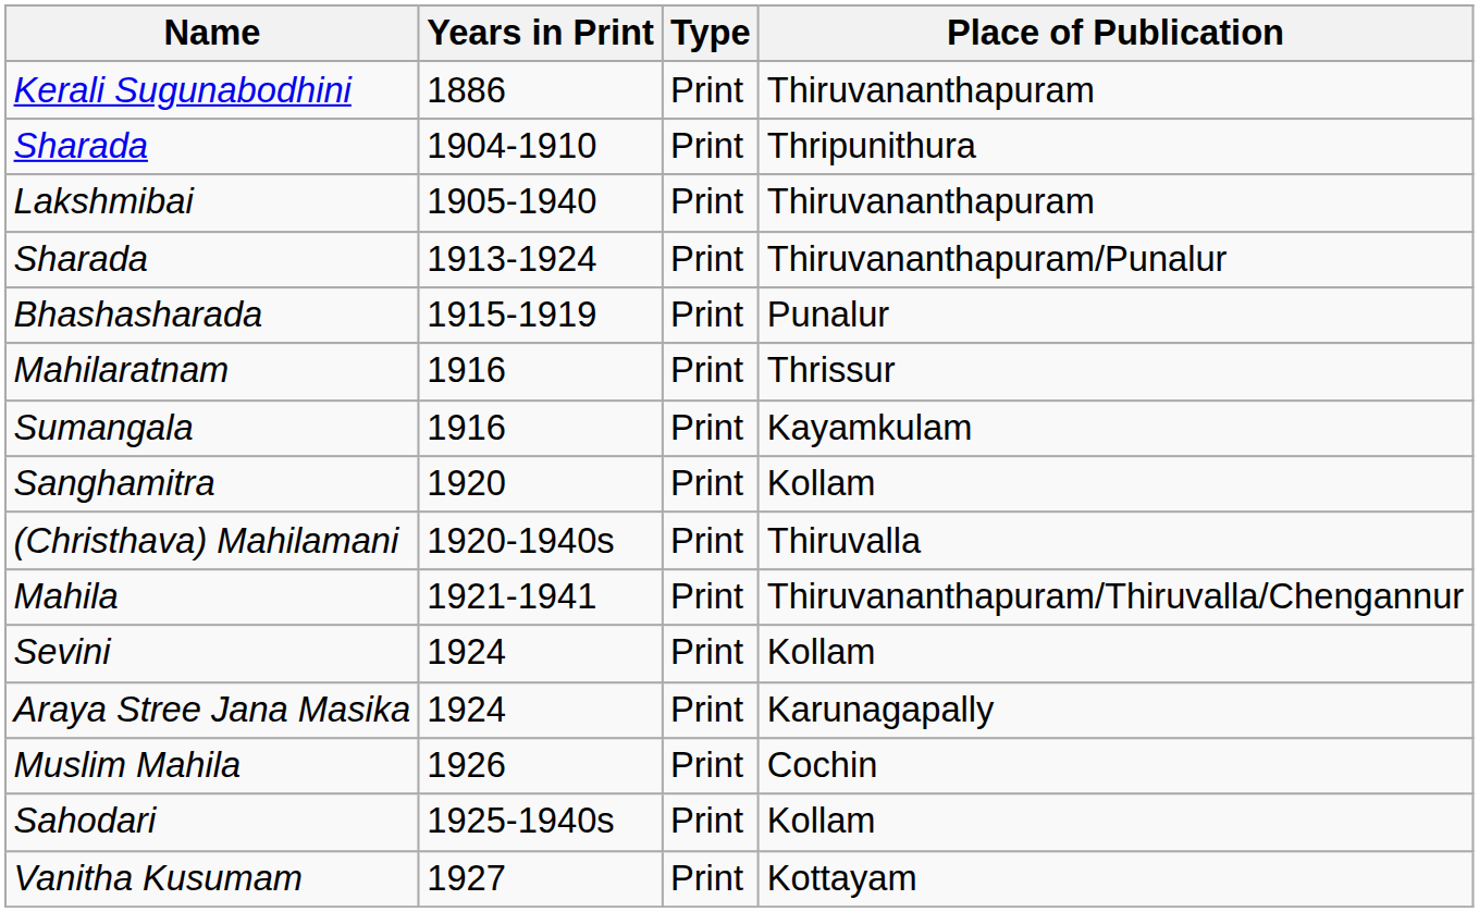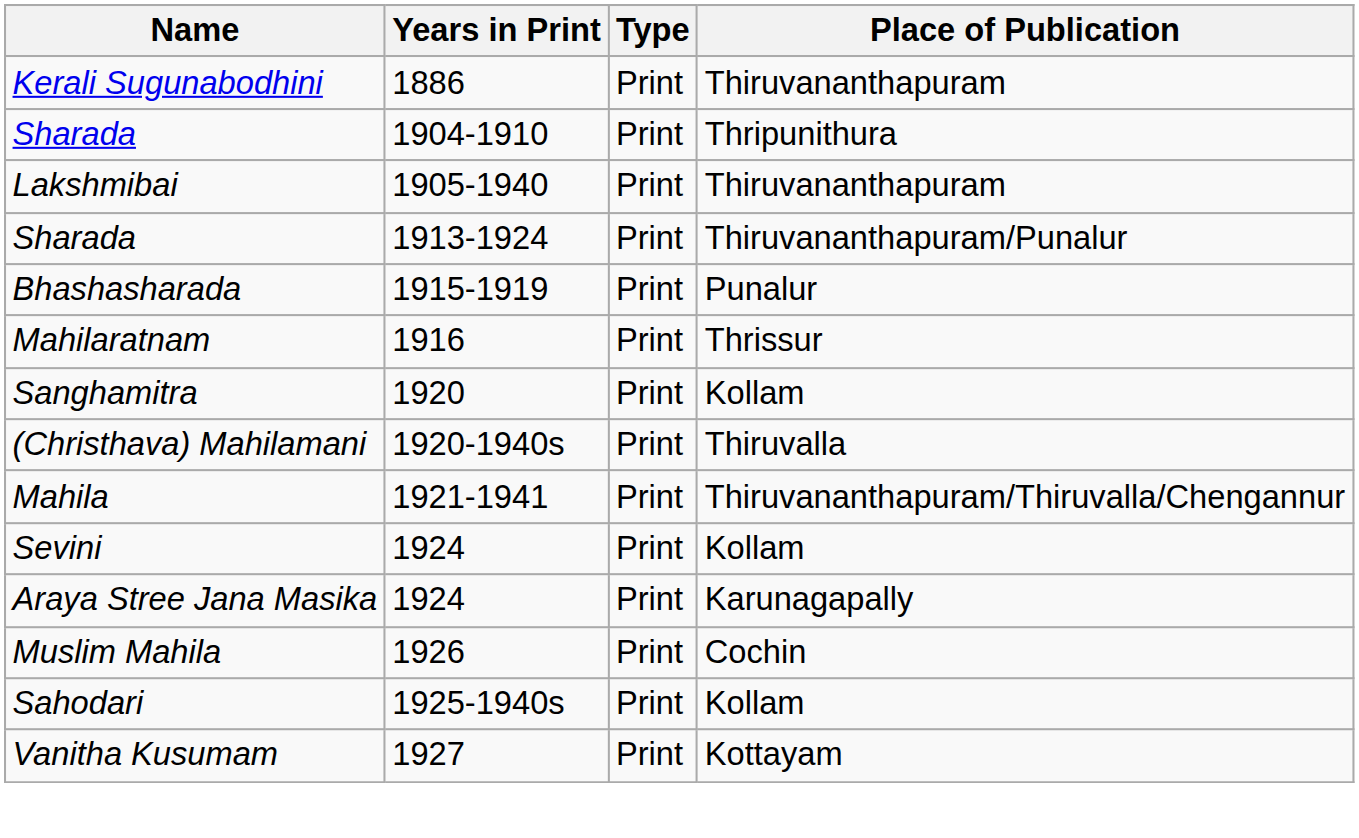- row: Sumangala | 1916 | Print | Kayamkulam
